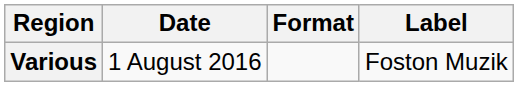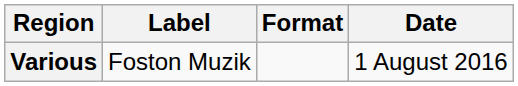columns swapped: Date <-> Label
